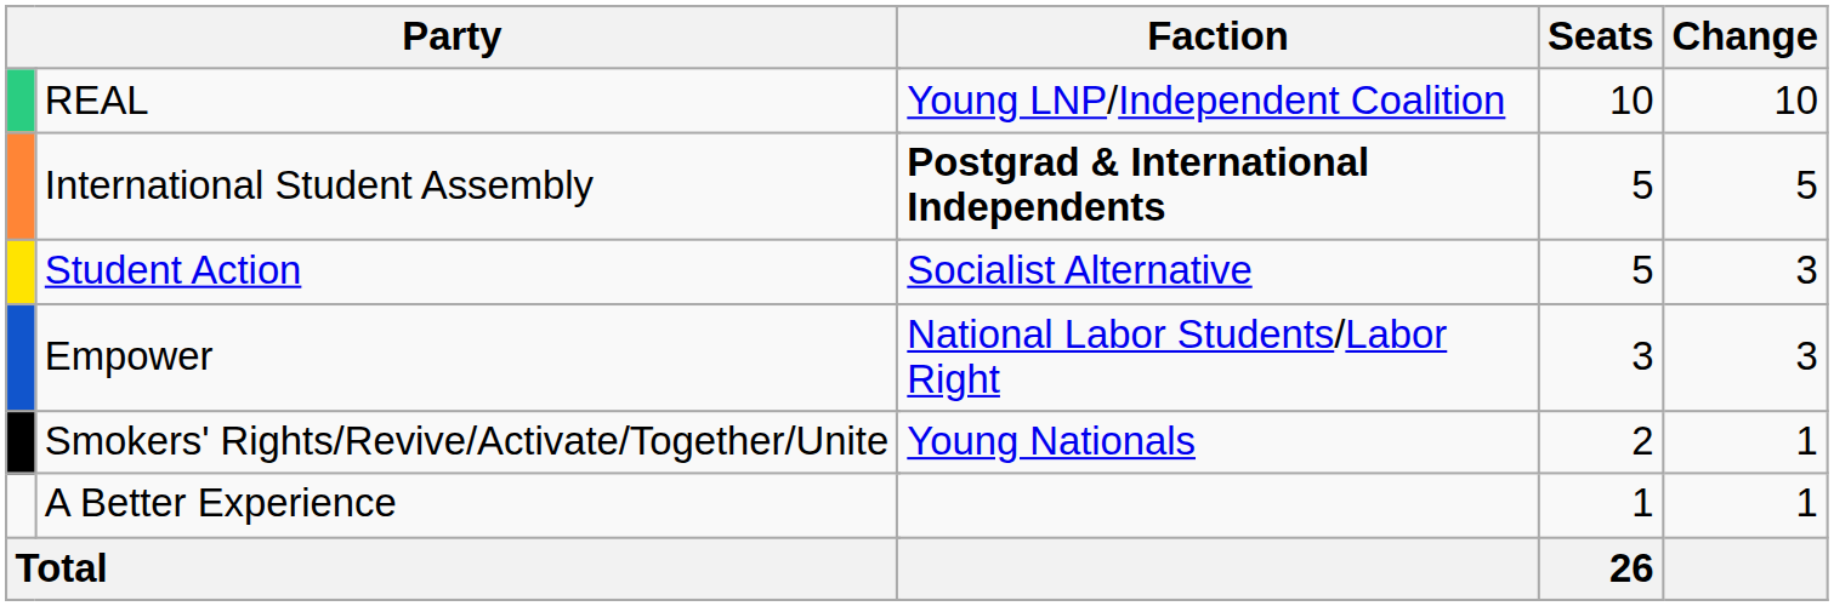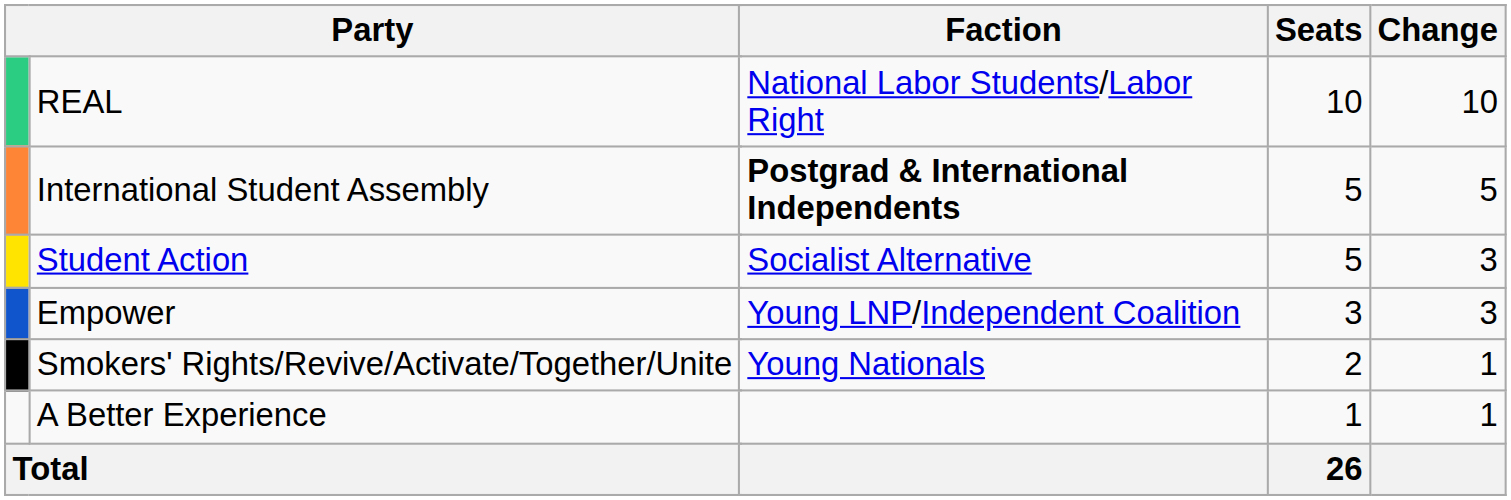REAL | Faction: Young LNP/Independent Coalition -> National Labor Students/Labor Right
Empower | Faction: National Labor Students/Labor Right -> Young LNP/Independent Coalition
